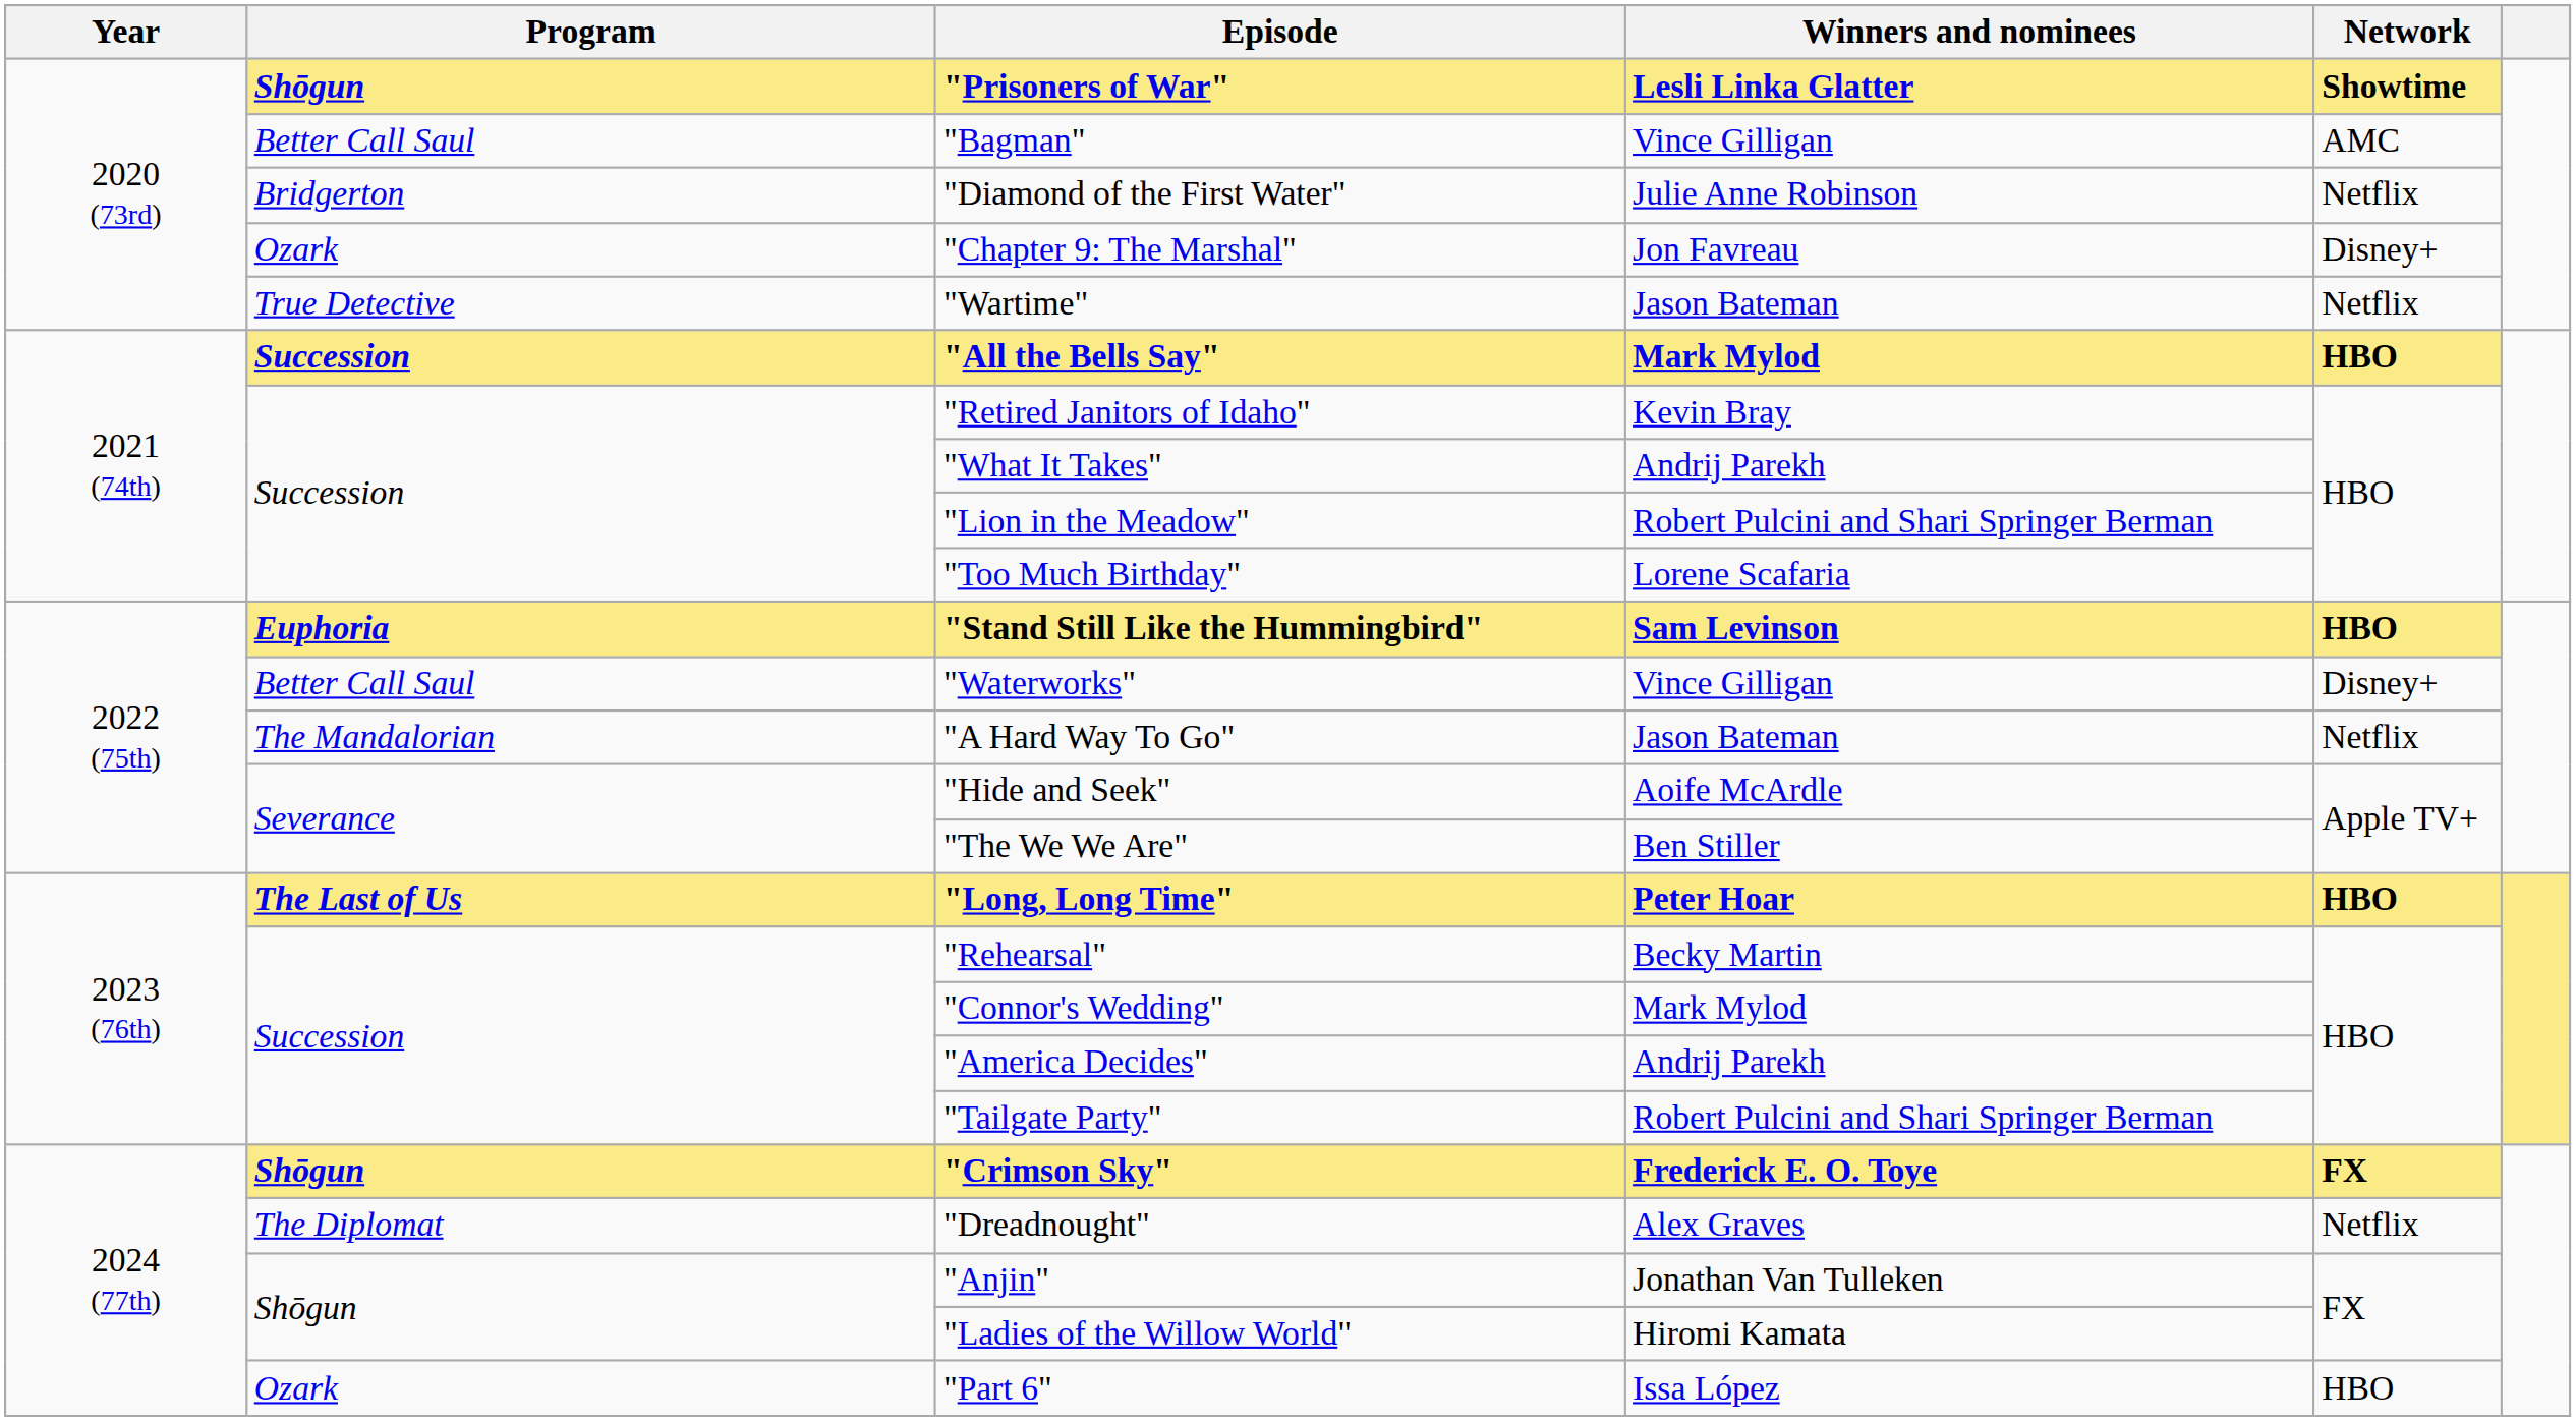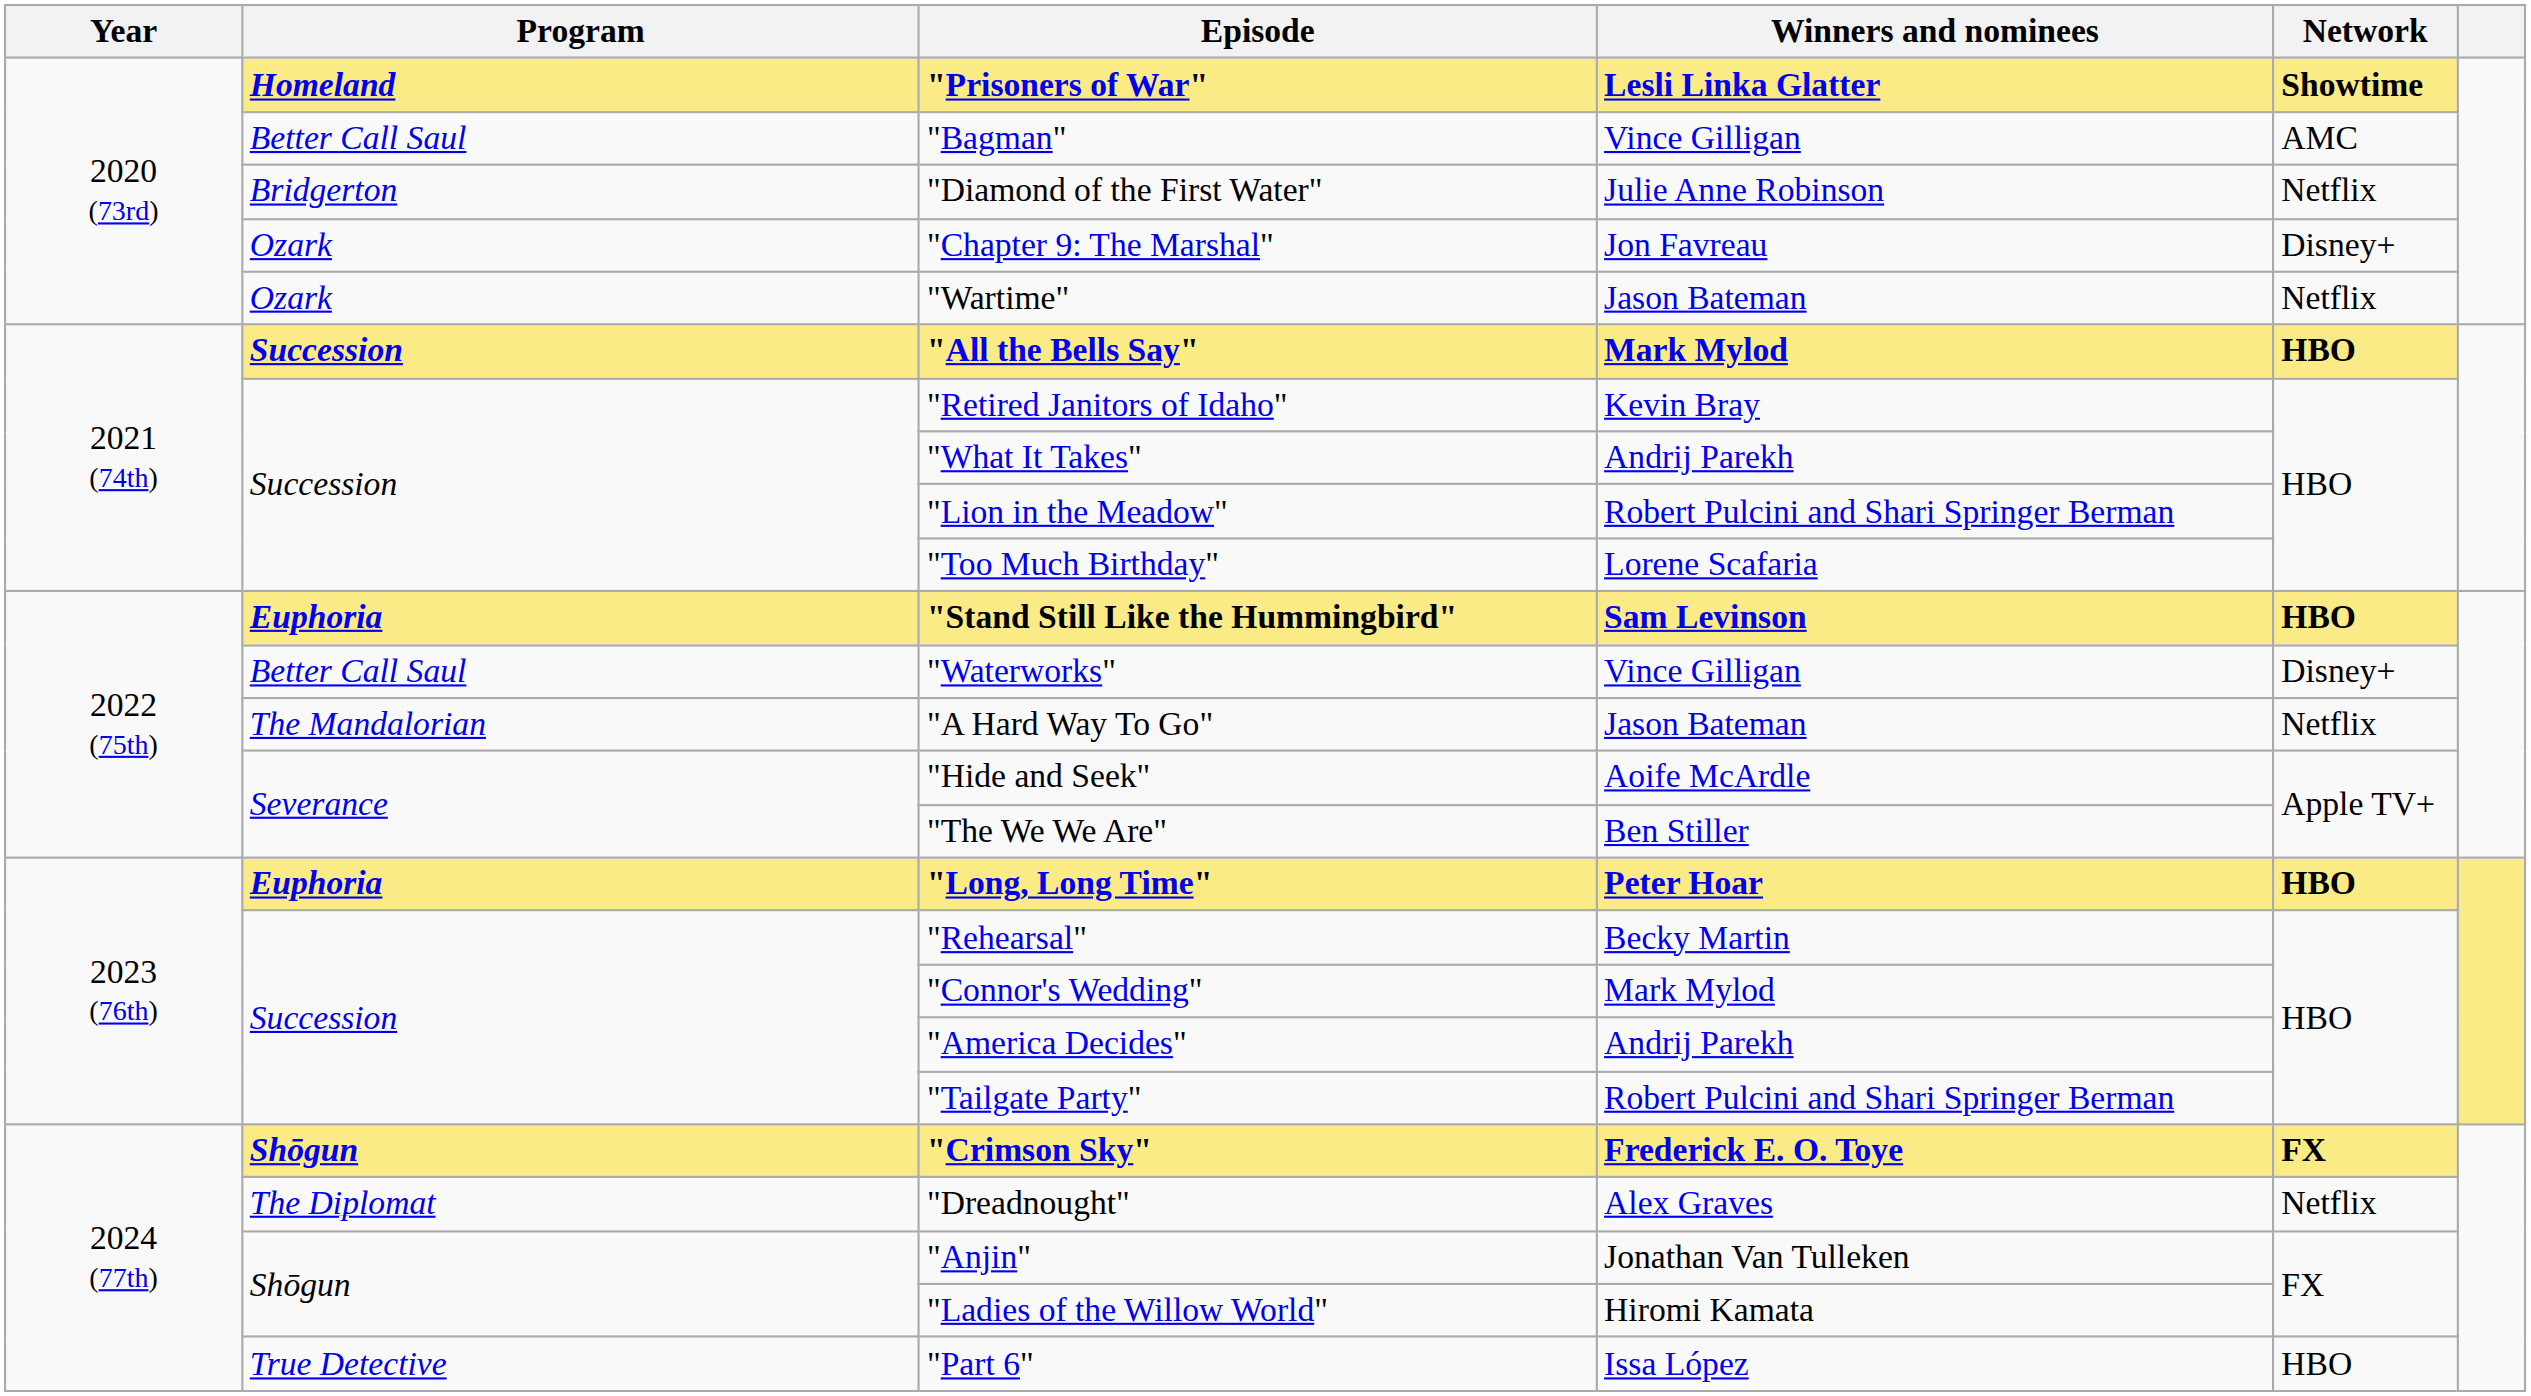"Prisoners of War" | Program: Shōgun -> Homeland
"Wartime" | Program: True Detective -> Ozark
"Long, Long Time" | Program: The Last of Us -> Euphoria
"Part 6" | Program: Ozark -> True Detective
